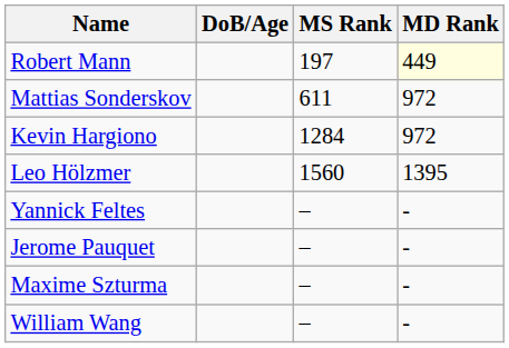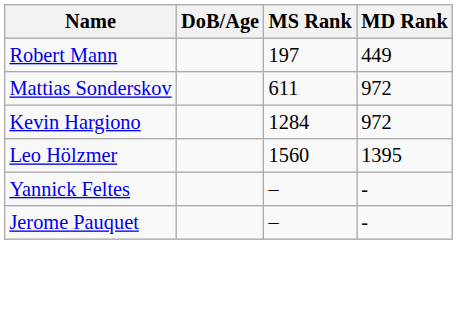Robert Mann | MD Rank: lightyellow background -> no background
- row: Maxime Szturma | – | -
- row: William Wang | – | -
